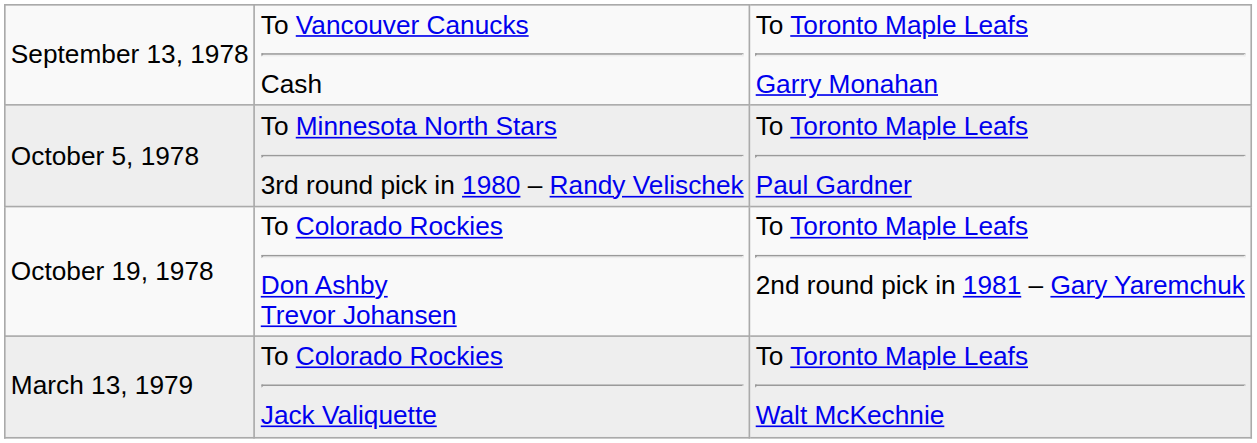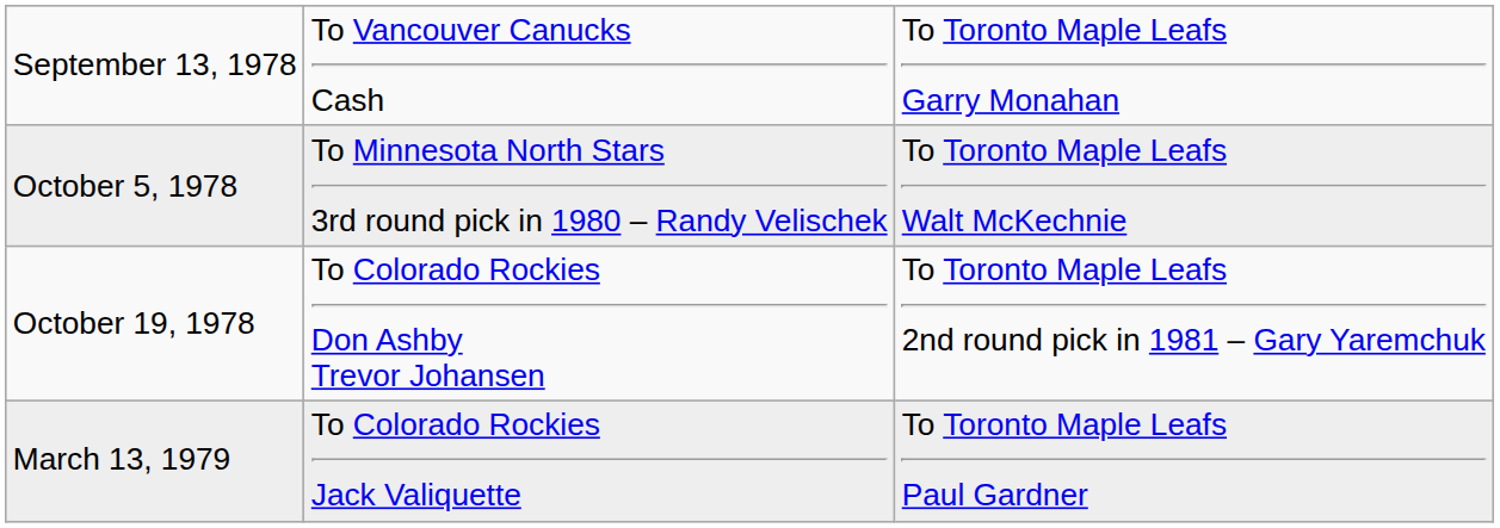October 5, 1978 | column 3: To Toronto Maple Leafs Paul Gardner -> To Toronto Maple Leafs Walt McKechnie
March 13, 1979 | column 3: To Toronto Maple Leafs Walt McKechnie -> To Toronto Maple Leafs Paul Gardner
